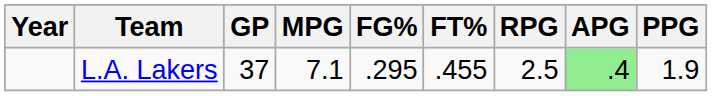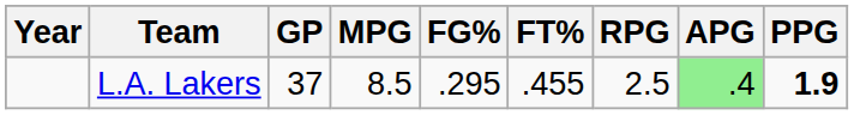L.A. Lakers | MPG: 7.1 -> 8.5
L.A. Lakers | PPG: normal -> bold
